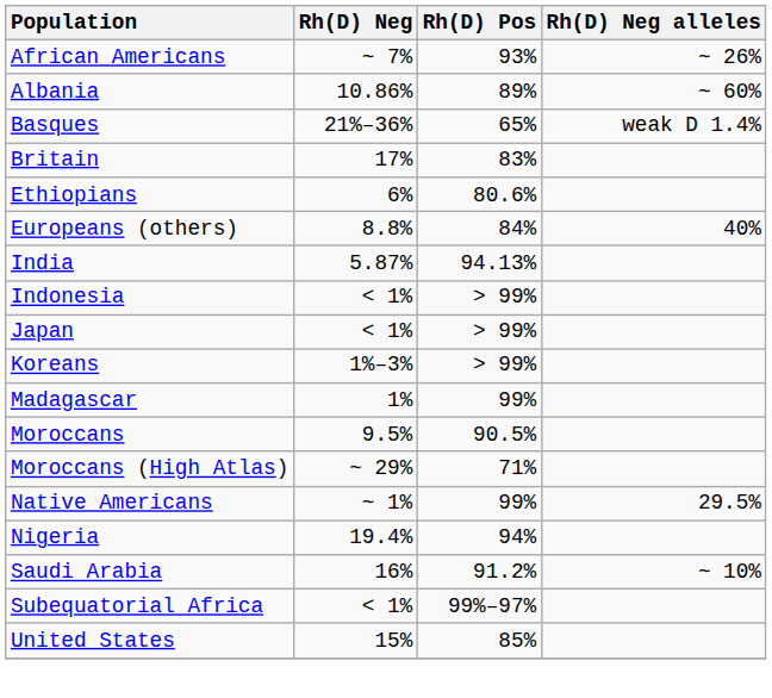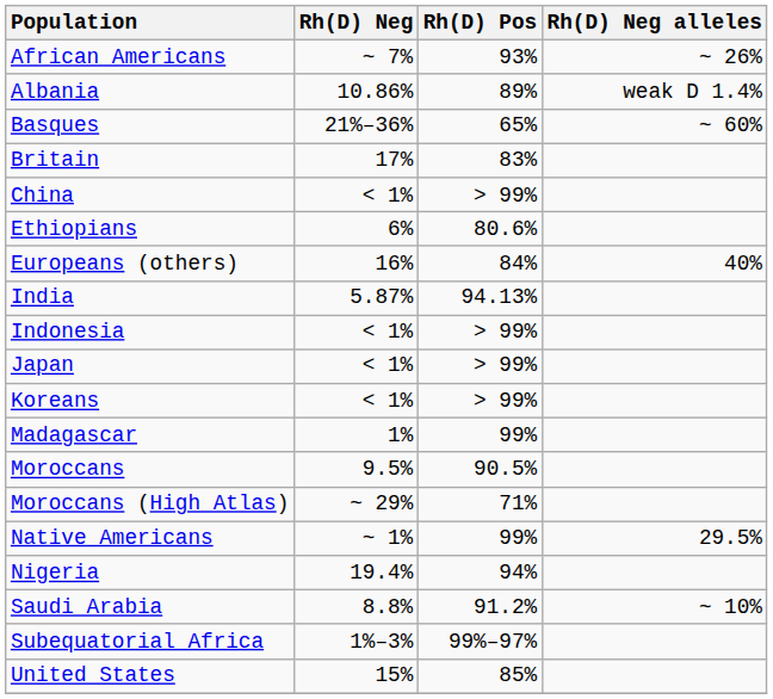Albania | Rh(D) Neg alleles: ~ 60% -> weak D 1.4%
Basques | Rh(D) Neg alleles: weak D 1.4% -> ~ 60%
+ row: China | < 1% | > 99%
Europeans (others) | Rh(D) Neg: 8.8% -> 16%
Koreans | Rh(D) Neg: 1%–3% -> < 1%
Saudi Arabia | Rh(D) Neg: 16% -> 8.8%
Subequatorial Africa | Rh(D) Neg: < 1% -> 1%–3%
